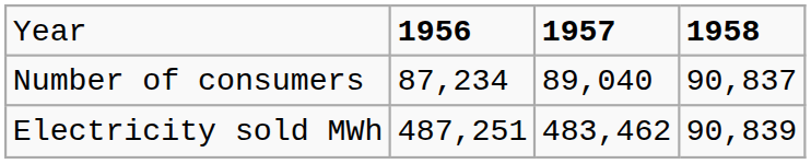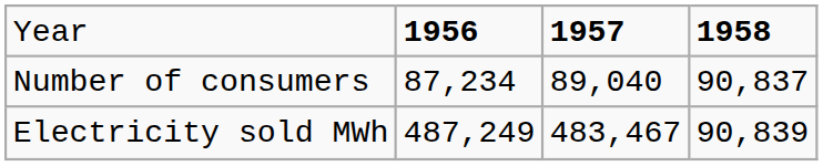Electricity sold MWh | column 2: 487,251 -> 487,249
Electricity sold MWh | column 3: 483,462 -> 483,467
